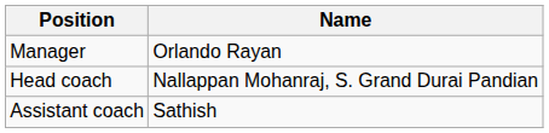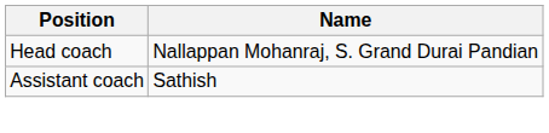- row: Manager | Orlando Rayan
